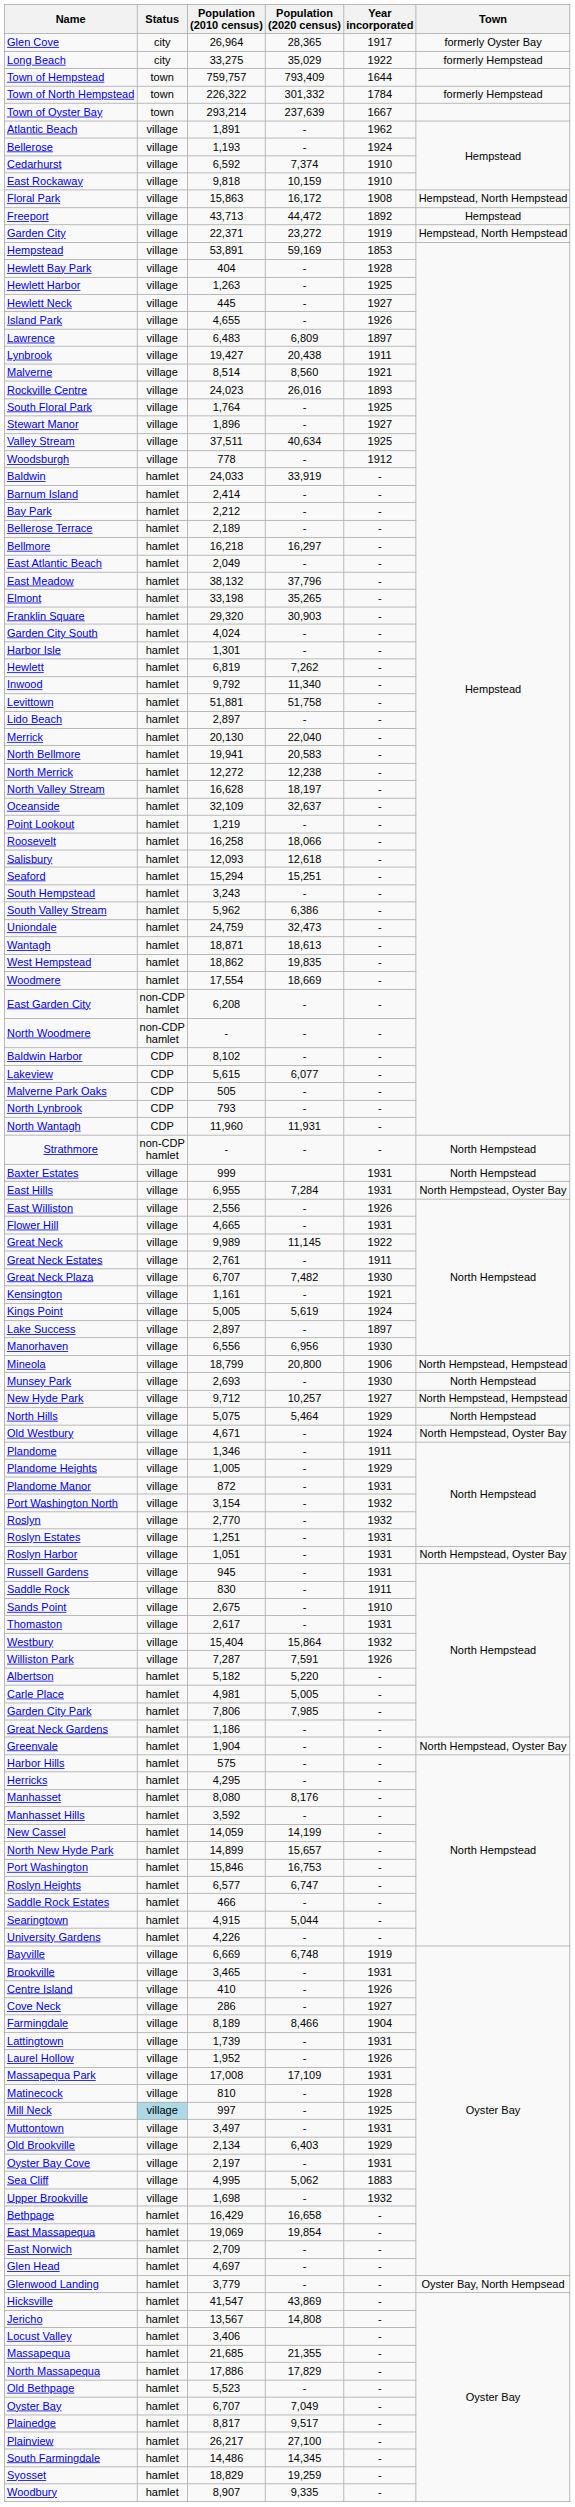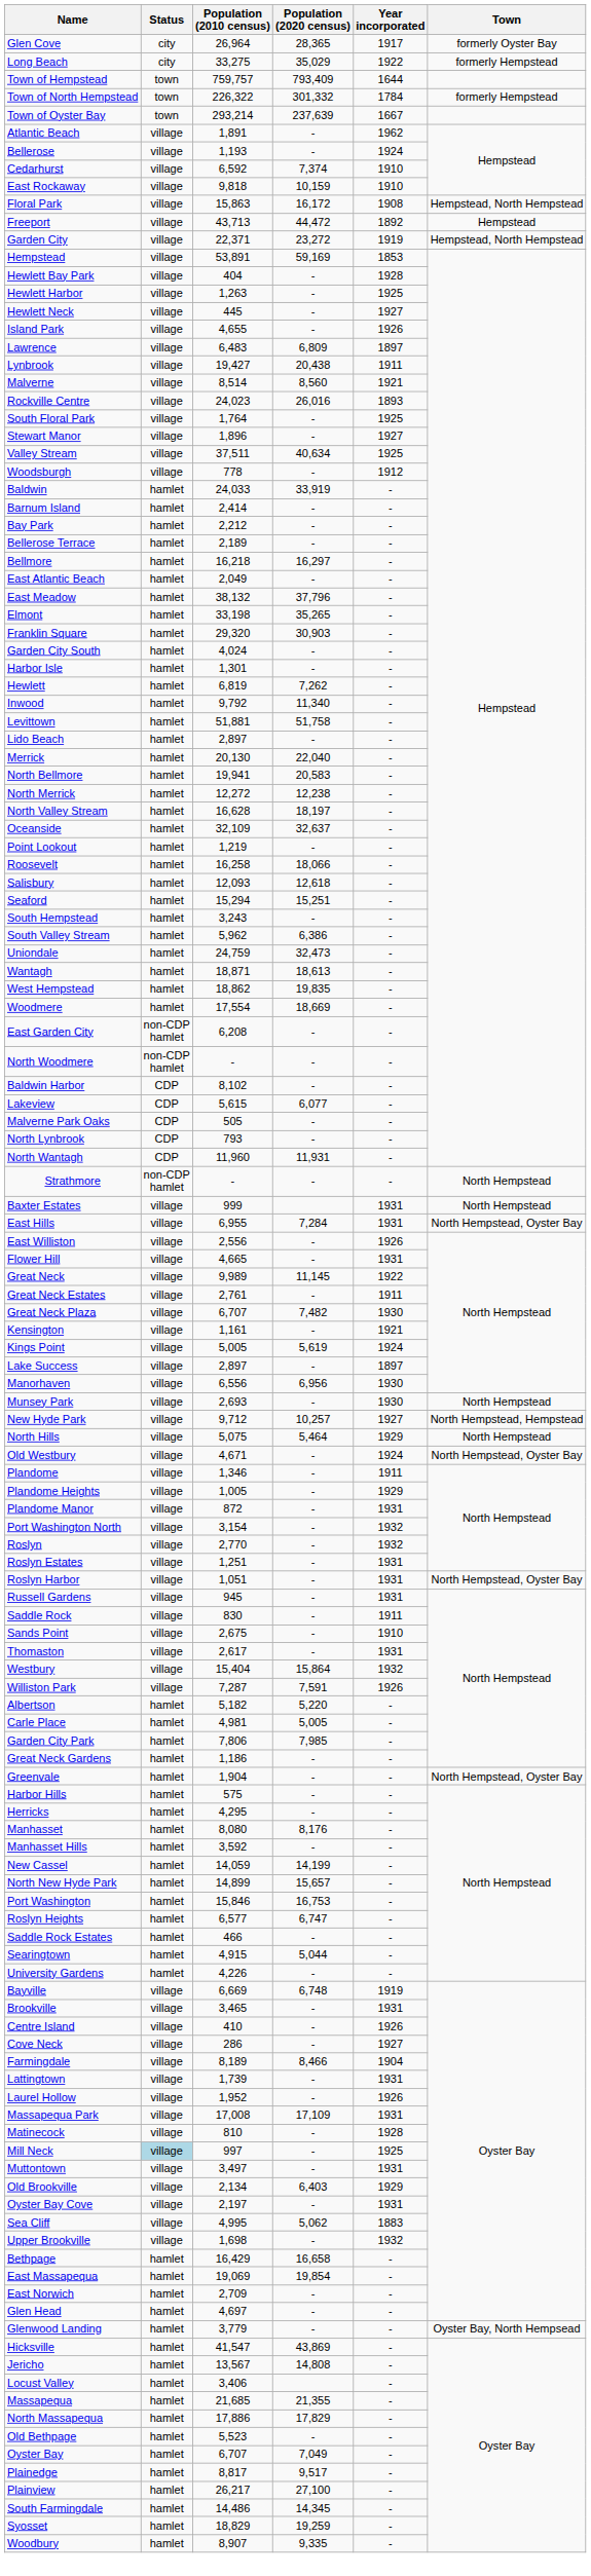- row: Mineola | village | 18,799 | 20,800 | 1906 | North Hempstead, Hempstead
